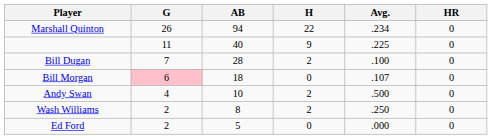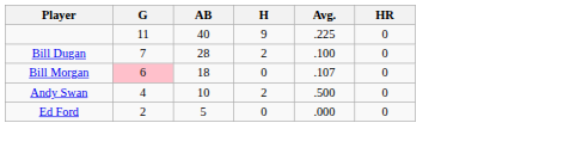- row: Marshall Quinton | 26 | 94 | 22 | .234 | 0
- row: Wash Williams | 2 | 8 | 2 | .250 | 0
